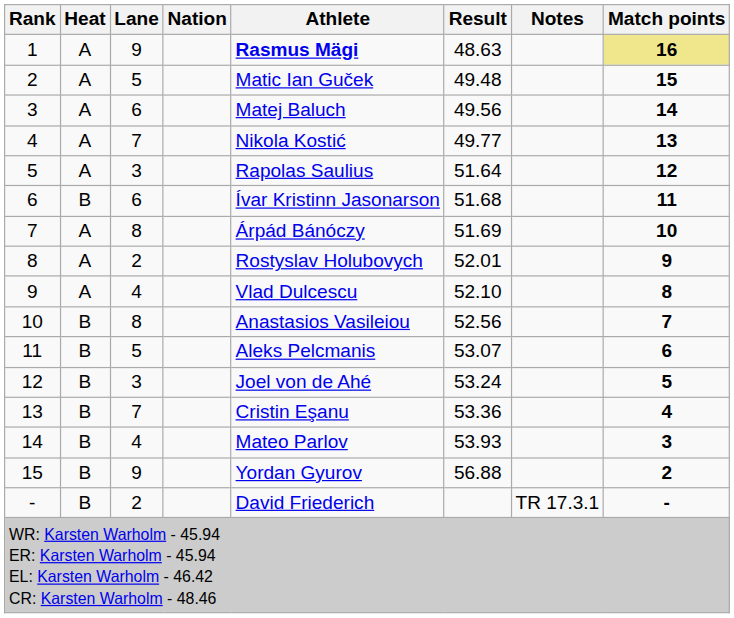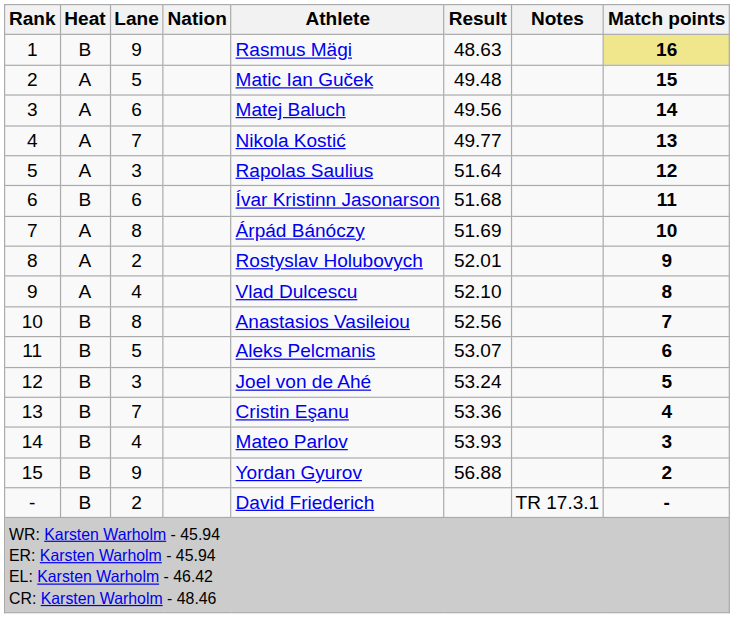1 | Heat: A -> B
1 | Athlete: bold -> normal
